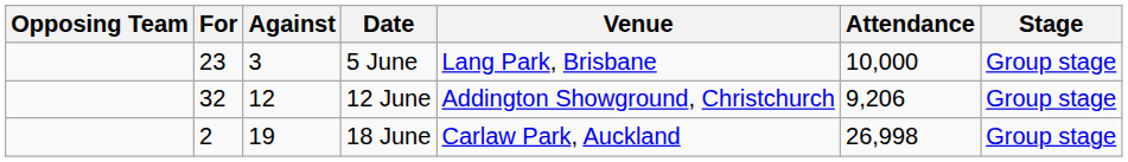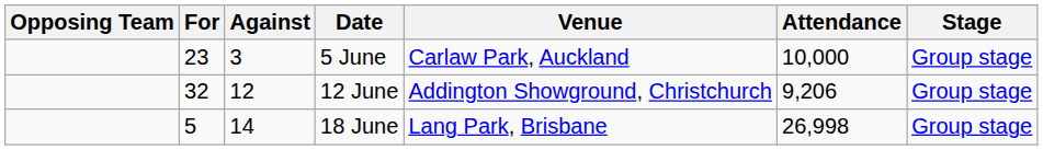5 June | Venue: Lang Park, Brisbane -> Carlaw Park, Auckland
18 June | For: 2 -> 5
18 June | Against: 19 -> 14
18 June | Venue: Carlaw Park, Auckland -> Lang Park, Brisbane
